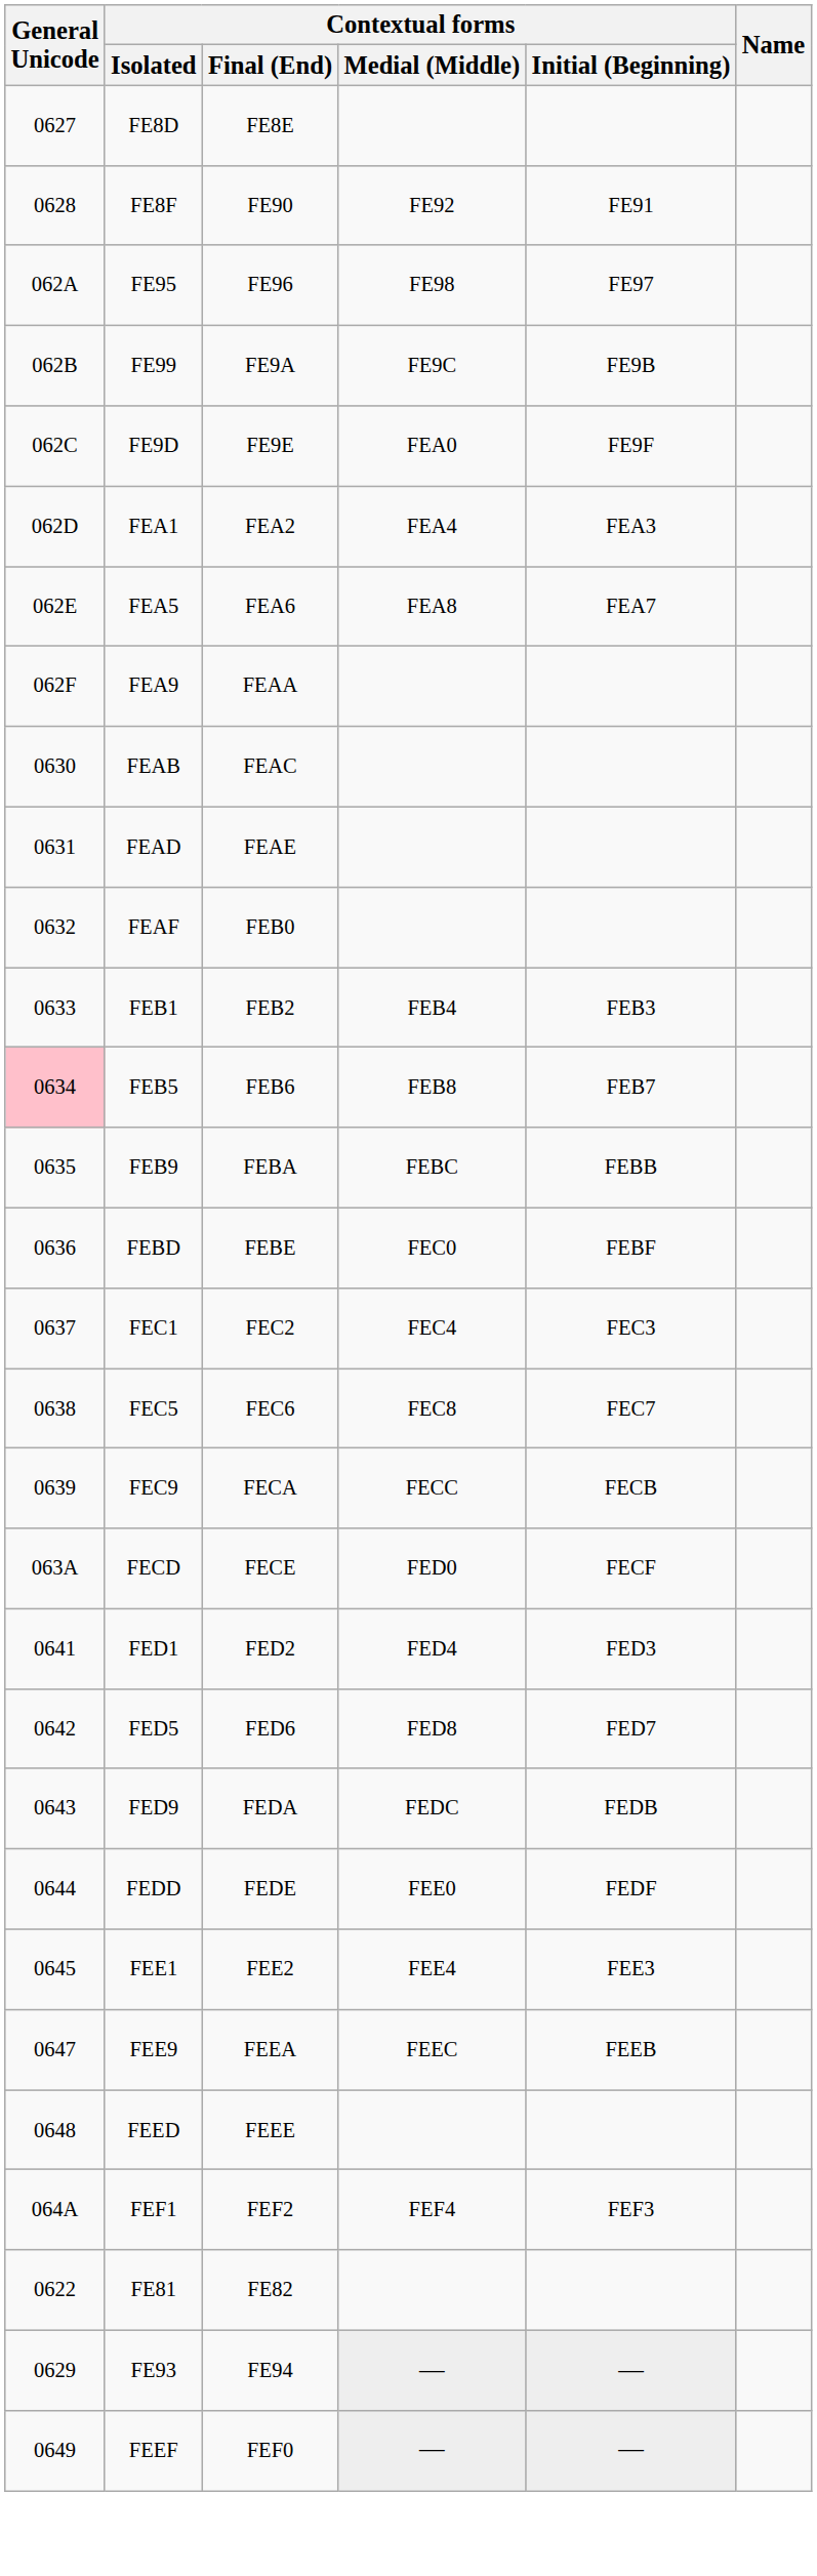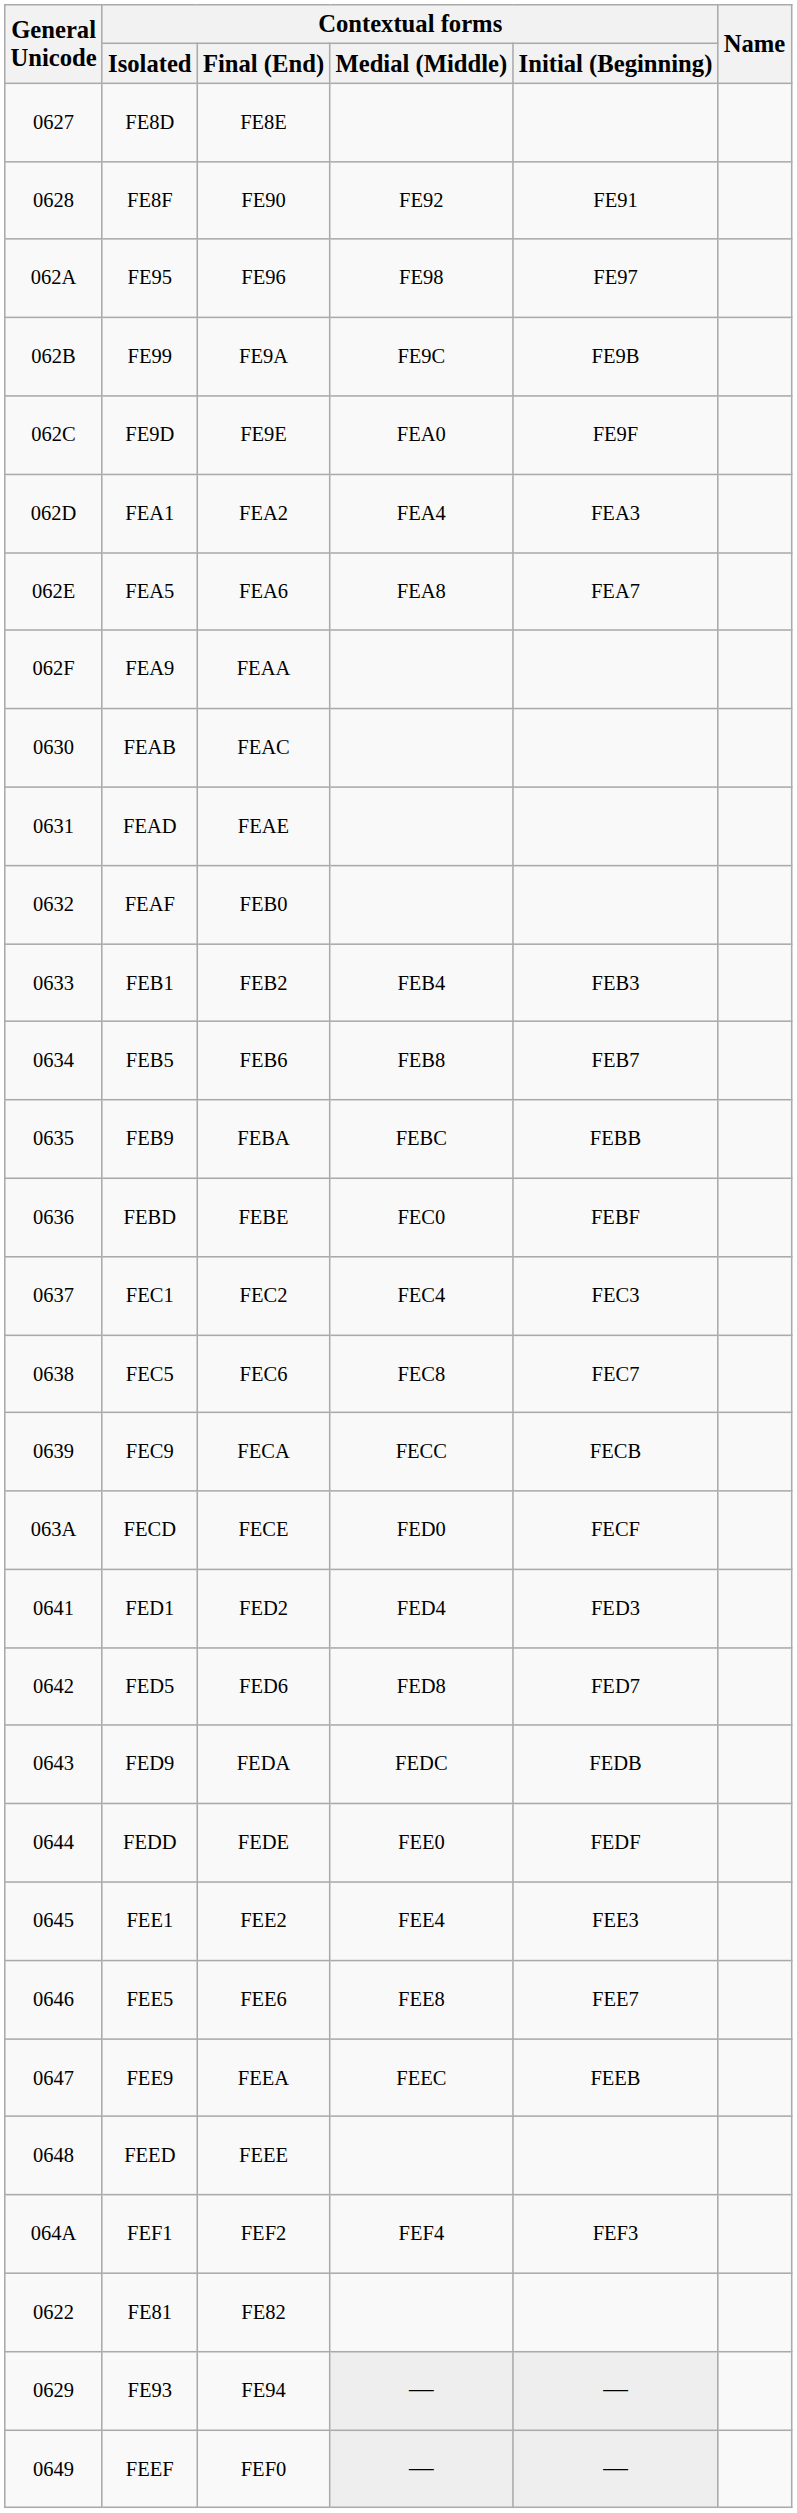FEB5 | General Unicode: pink background -> no background
+ row: 0646 | FEE5 | FEE6 | FEE8 | FEE7
